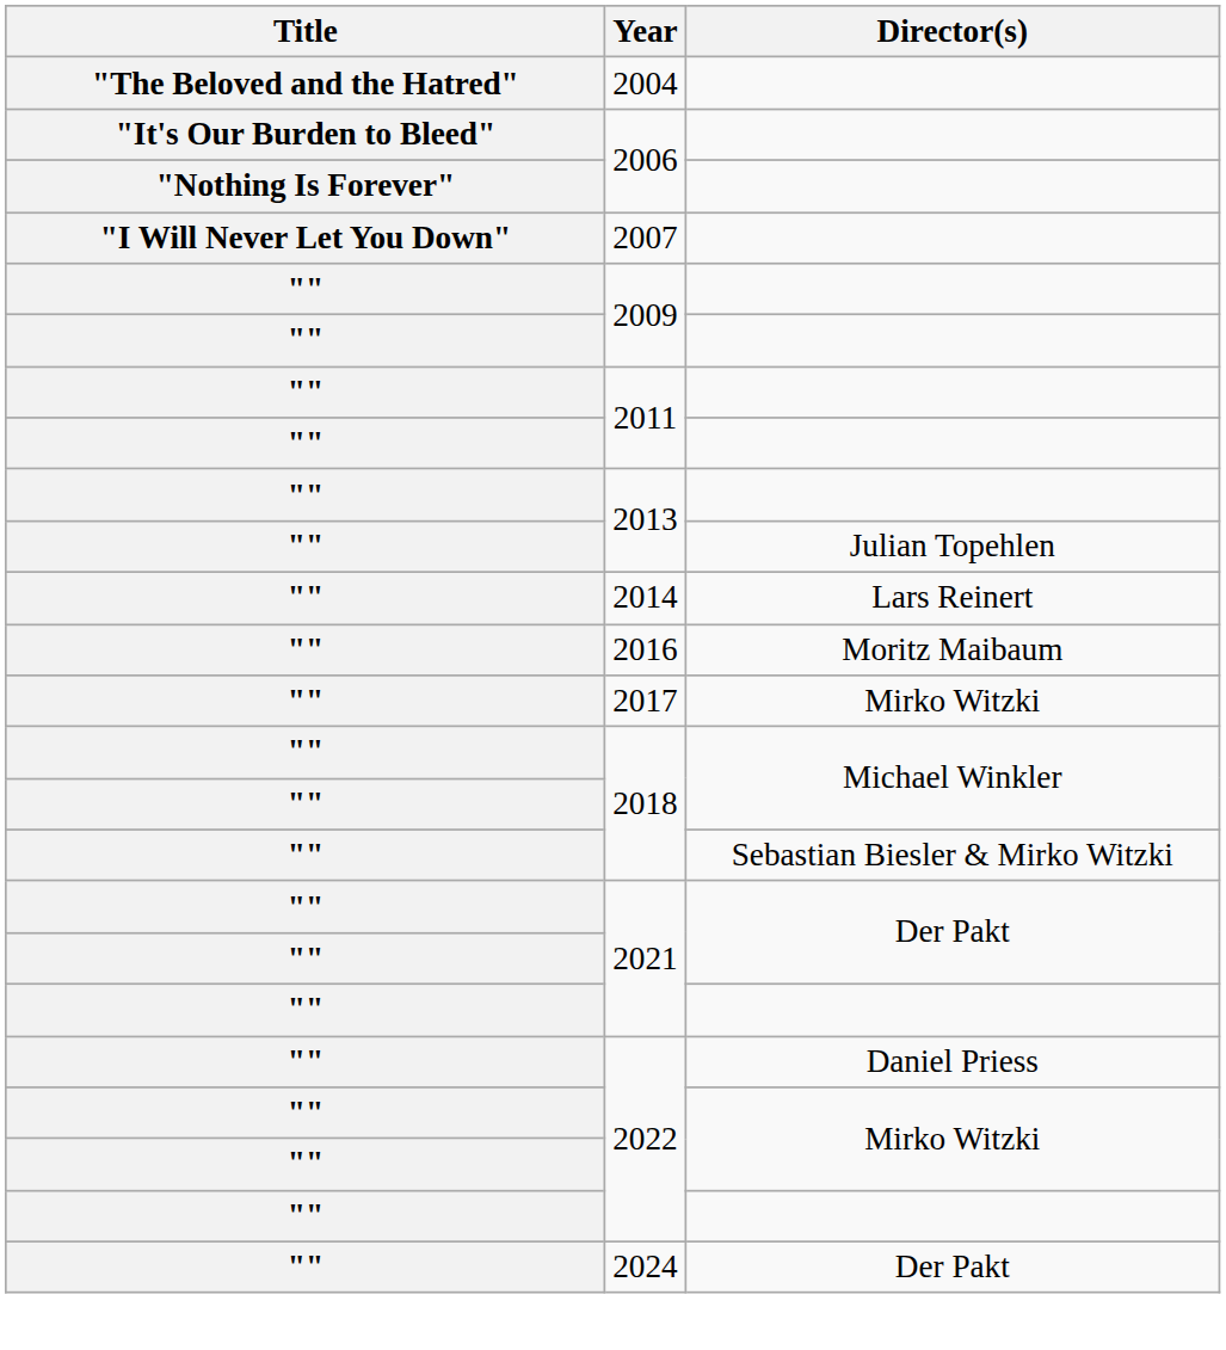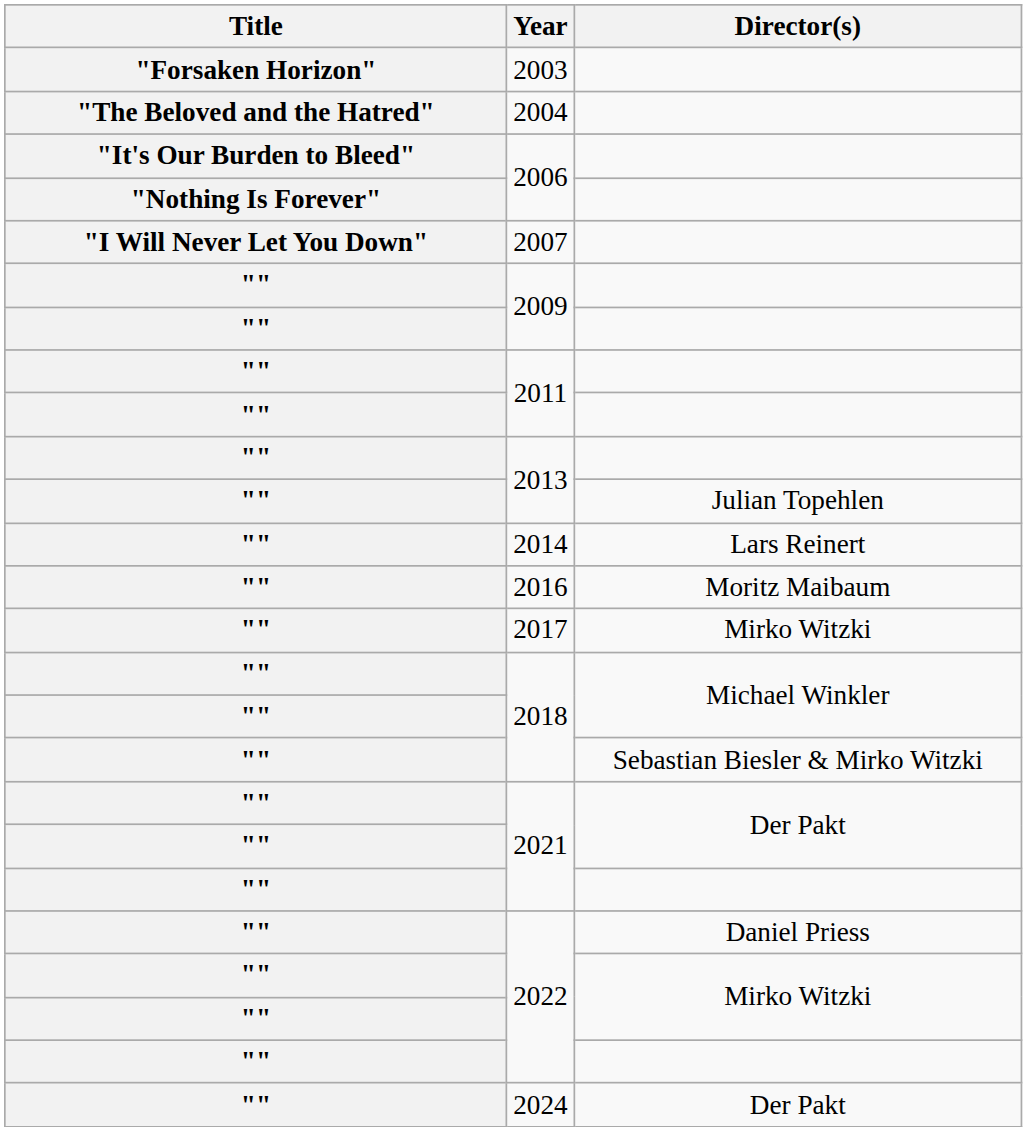+ row: "Forsaken Horizon" | 2003
